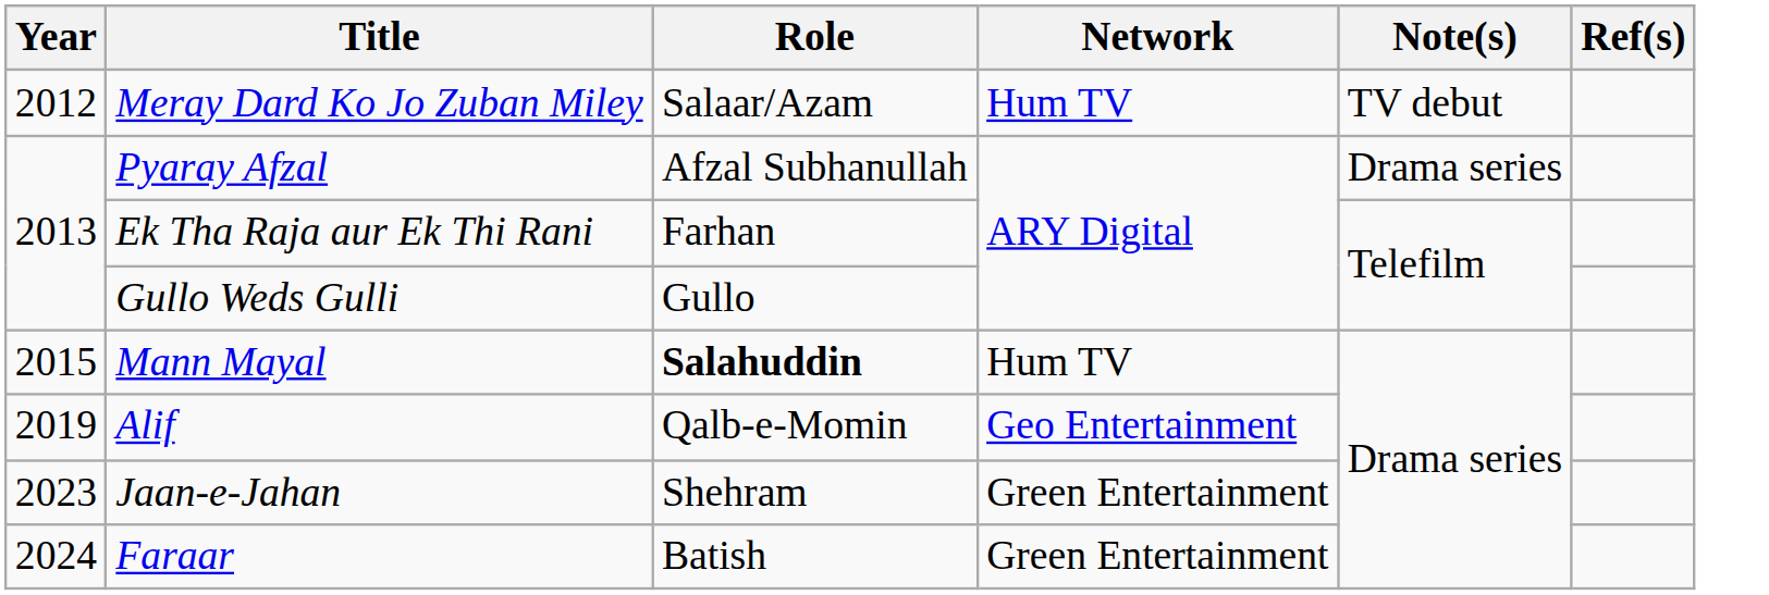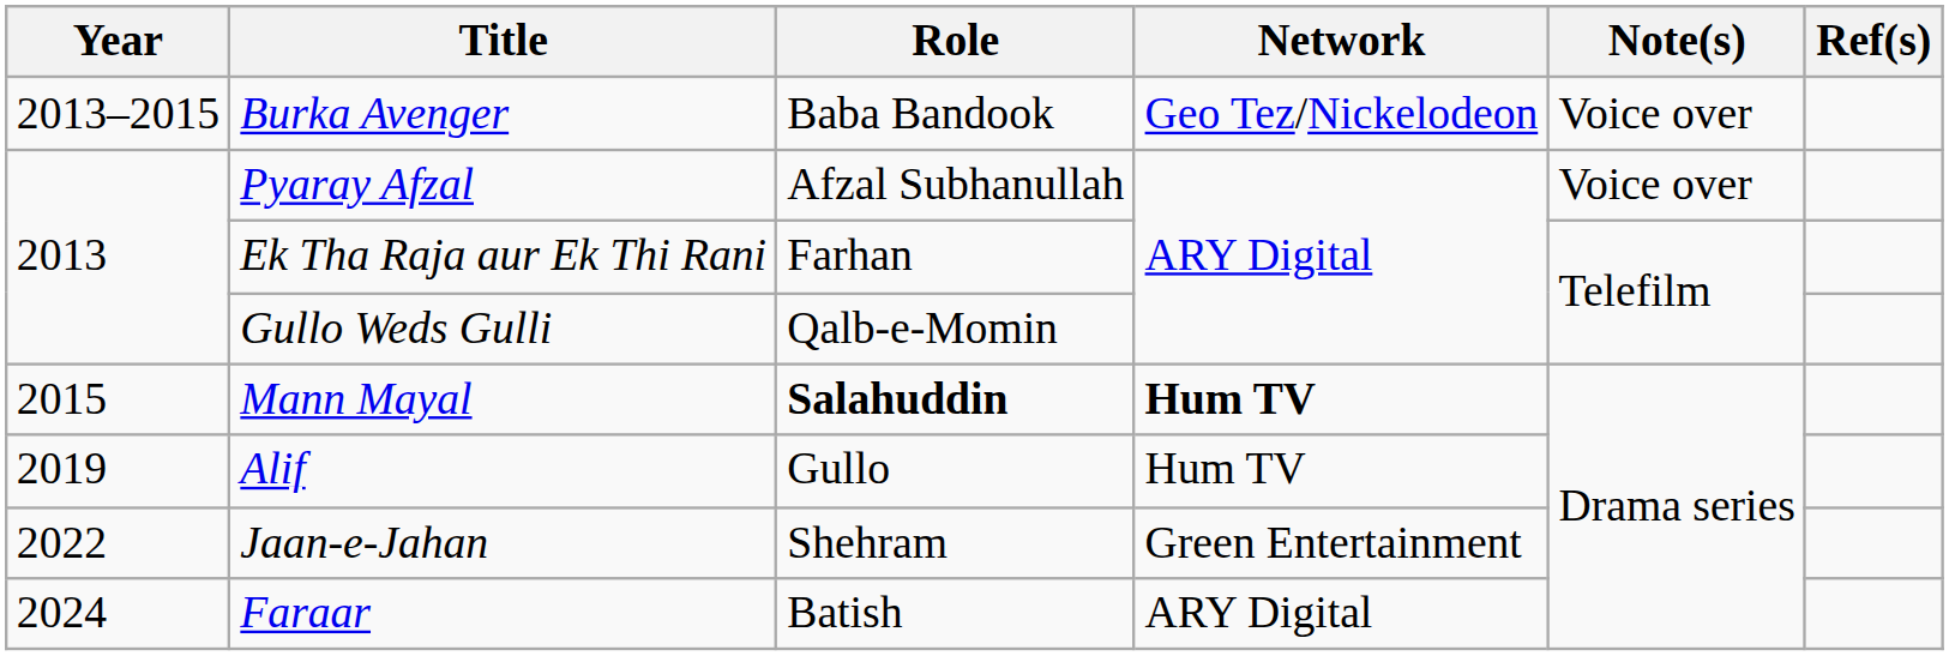- row: 2012 | Meray Dard Ko Jo Zuban Miley | Salaar/Azam | Hum TV | TV debut
+ row: 2013–2015 | Burka Avenger | Baba Bandook | Geo Tez/Nickelodeon | Voice over
Pyaray Afzal | Note(s): Drama series -> Voice over
Gullo Weds Gulli | Role: Gullo -> Qalb-e-Momin
Mann Mayal | Network: normal -> bold
Alif | Role: Qalb-e-Momin -> Gullo
Alif | Network: Geo Entertainment -> Hum TV
Jaan-e-Jahan | Year: 2023 -> 2022
Faraar | Network: Green Entertainment -> ARY Digital
